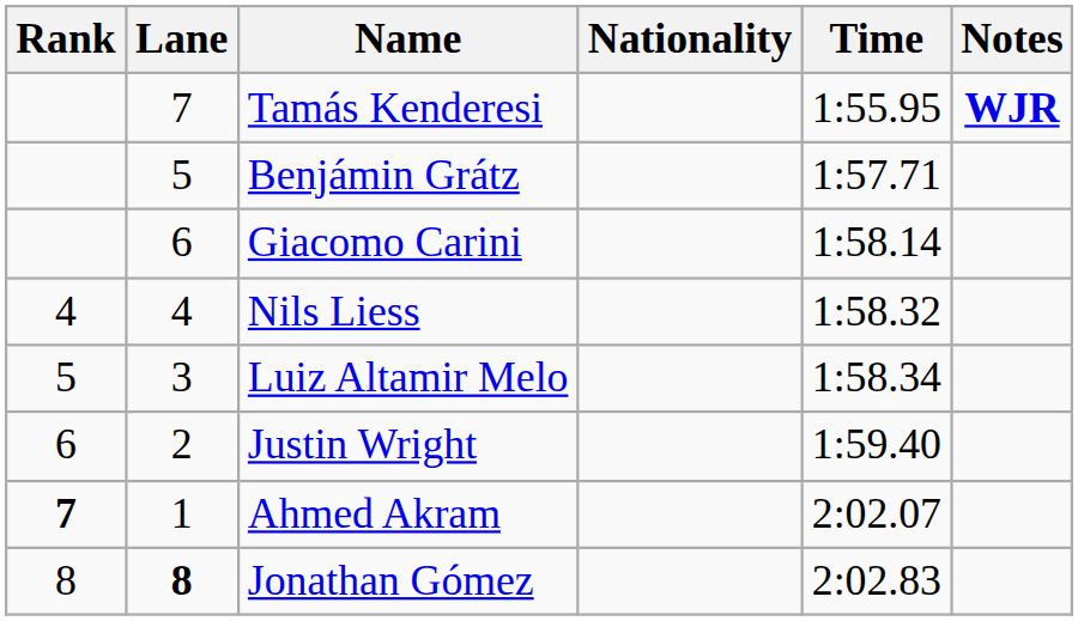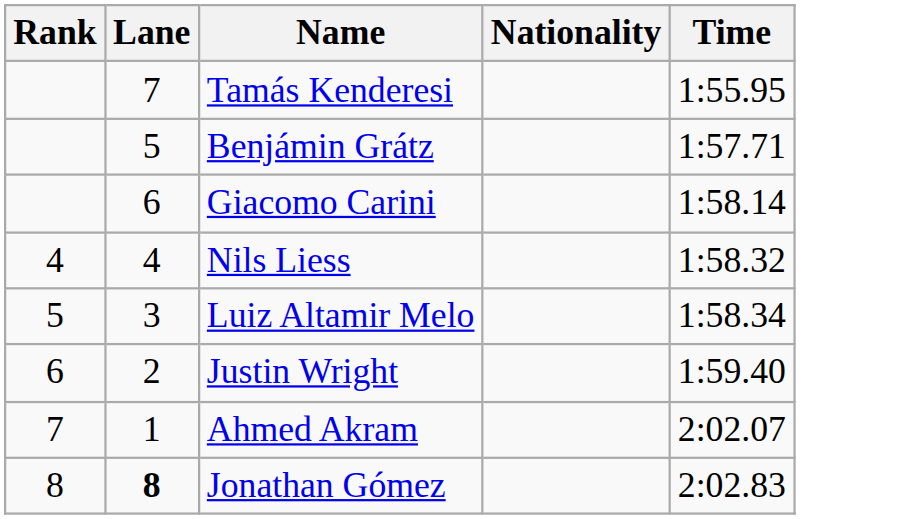- column: Notes | WJR
Ahmed Akram | Rank: bold -> normal
